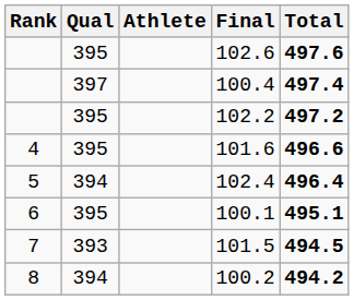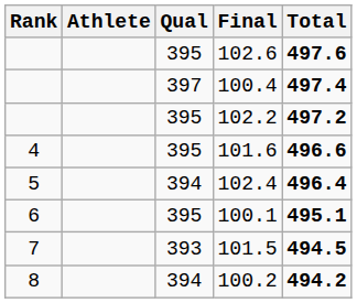columns swapped: Athlete <-> Qual
